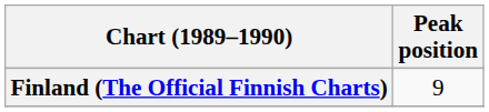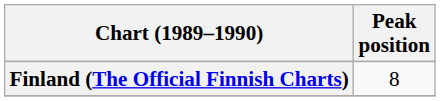Finland (The Official Finnish Charts) | Peak position: 9 -> 8
